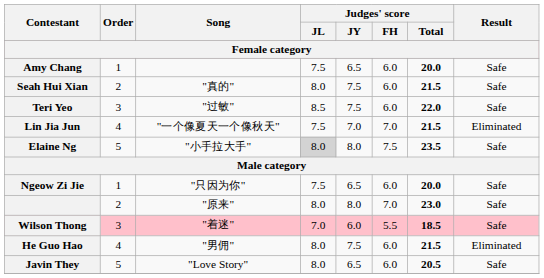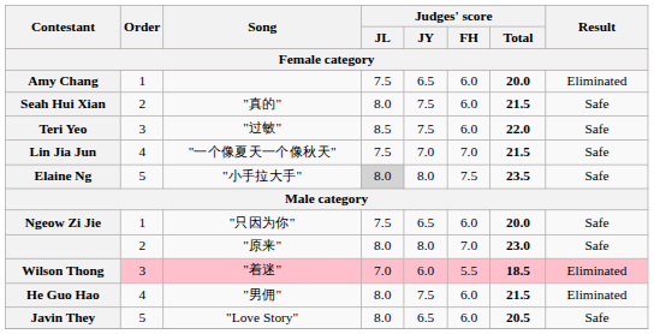Amy Chang | Result: Safe -> Eliminated
Lin Jia Jun | Result: Eliminated -> Safe
Wilson Thong | Result: Safe -> Eliminated
